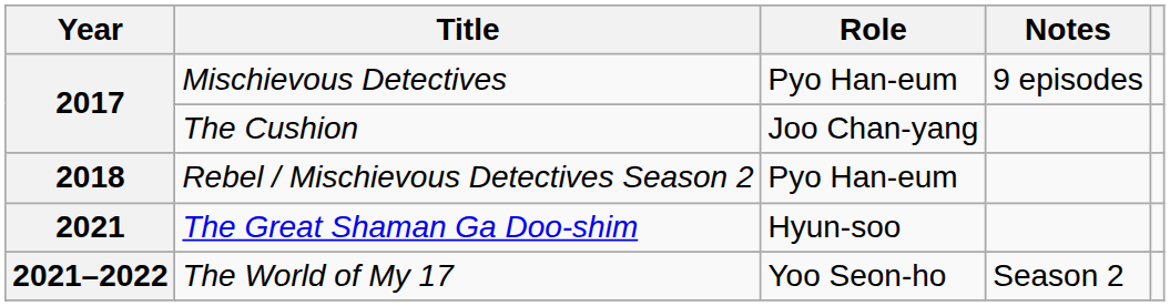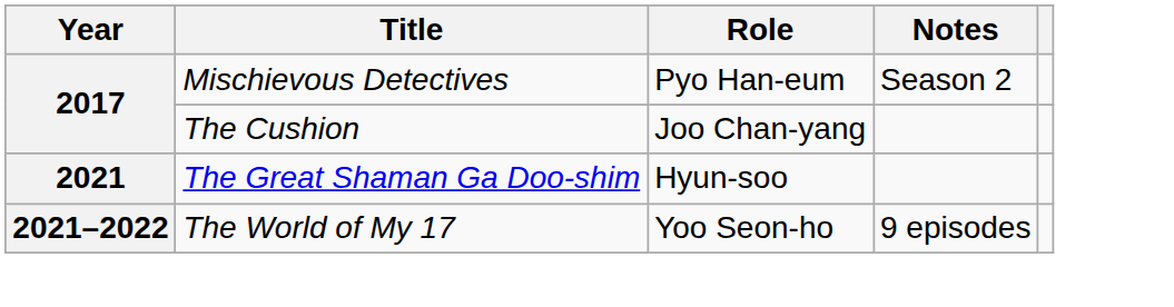Mischievous Detectives | Notes: 9 episodes -> Season 2
- row: 2018 | Rebel / Mischievous Detectives Season 2 | Pyo Han-eum
The World of My 17 | Notes: Season 2 -> 9 episodes
